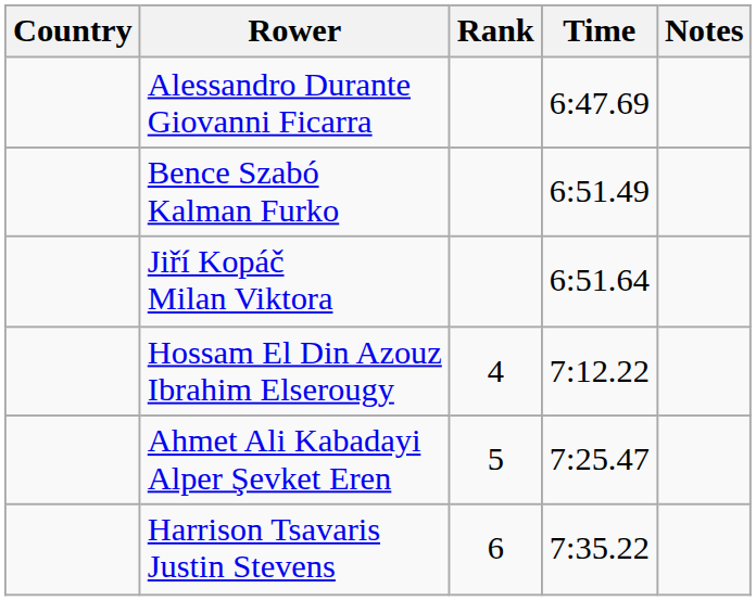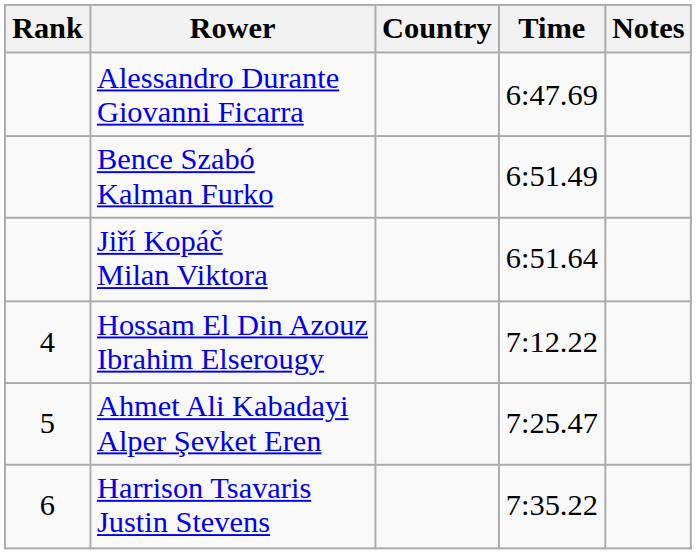columns swapped: Rank <-> Country
